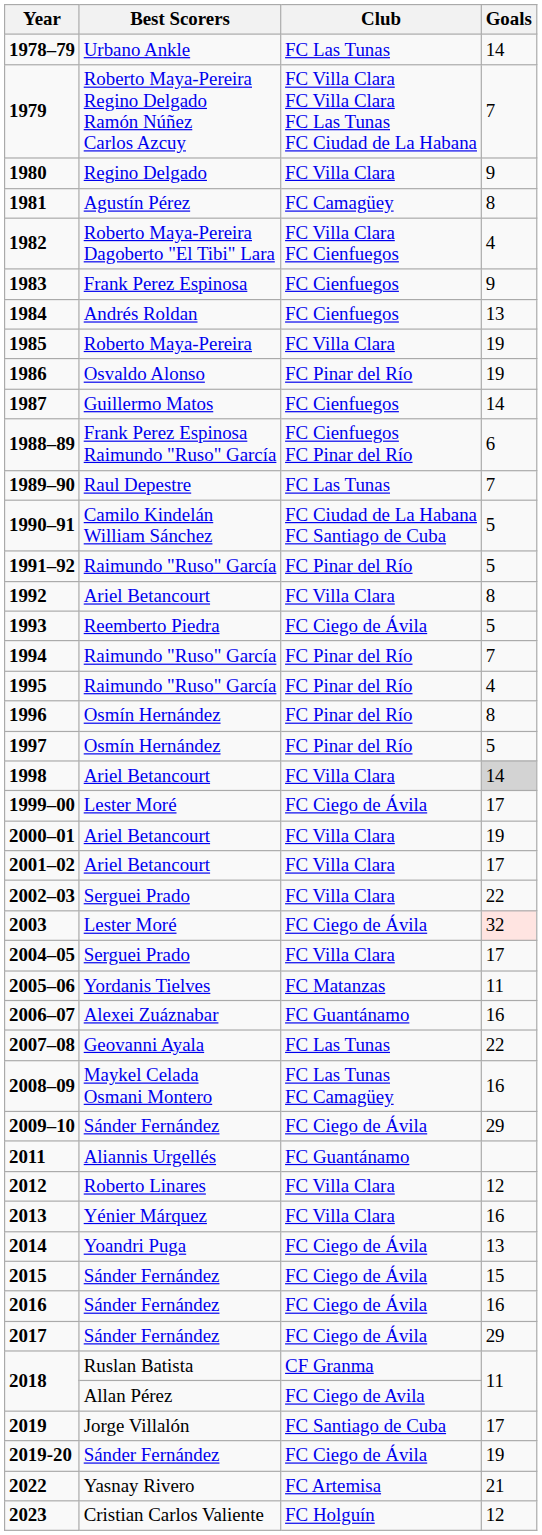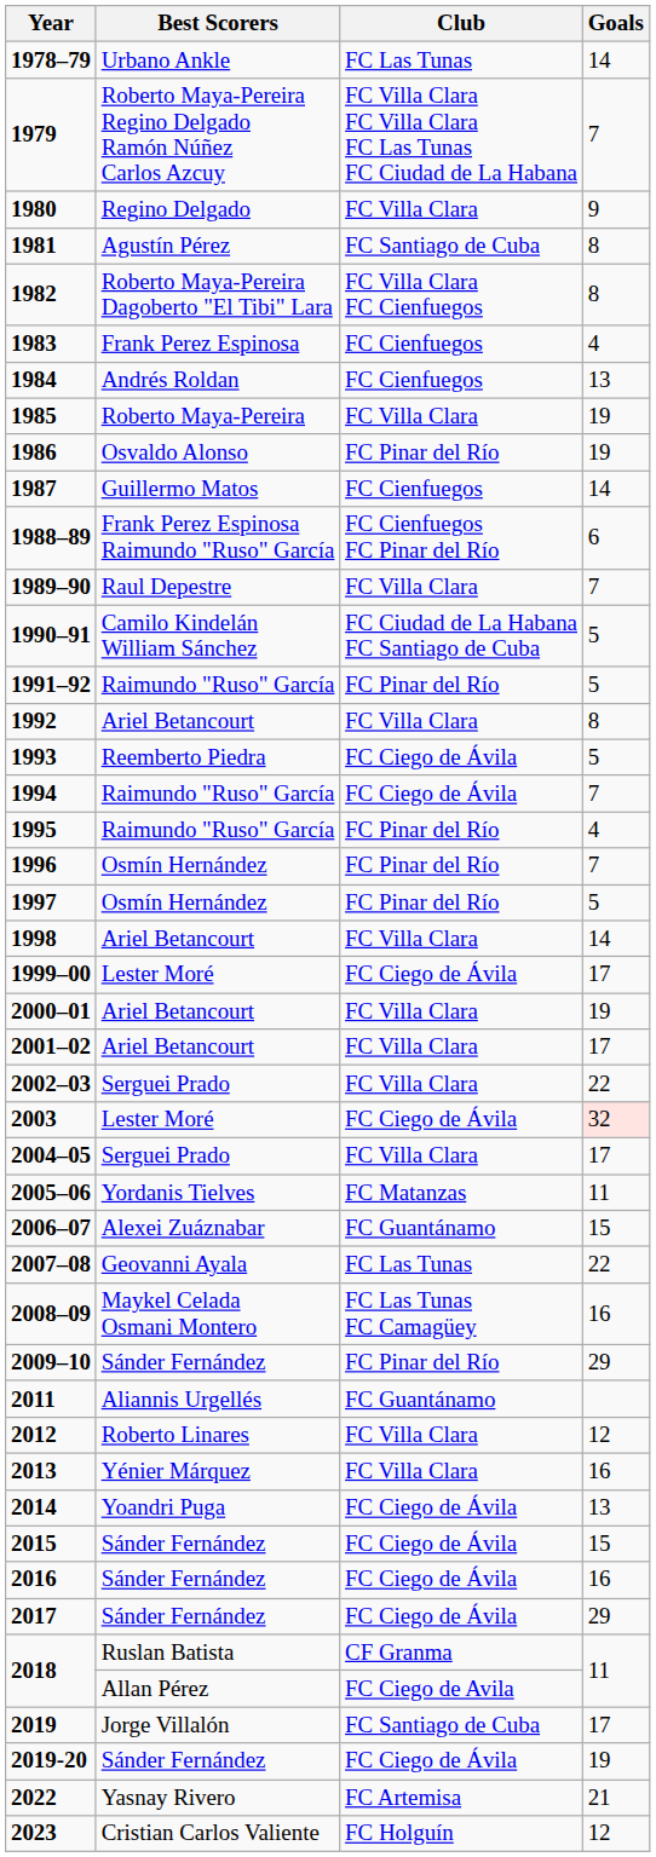1981 | Club: FC Camagüey -> FC Santiago de Cuba
1982 | Goals: 4 -> 8
1983 | Goals: 9 -> 4
1989–90 | Club: FC Las Tunas -> FC Villa Clara
1994 | Club: FC Pinar del Río -> FC Ciego de Ávila
1996 | Goals: 8 -> 7
1998 | Goals: lightgrey background -> no background
2006–07 | Goals: 16 -> 15
2009–10 | Club: FC Ciego de Ávila -> FC Pinar del Río
